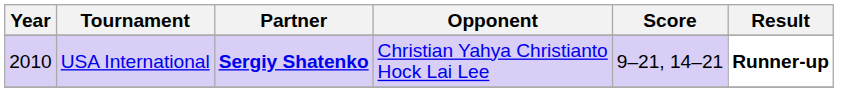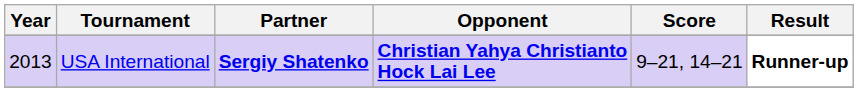USA International | Year: 2010 -> 2013
USA International | Opponent: normal -> bold
